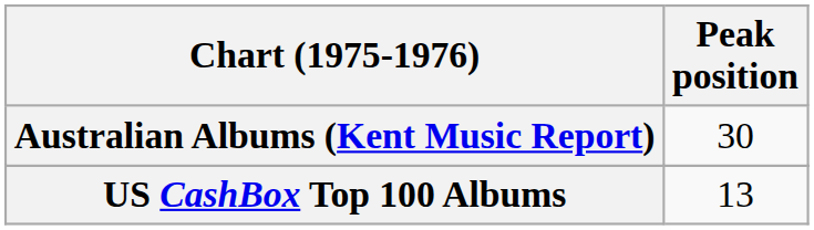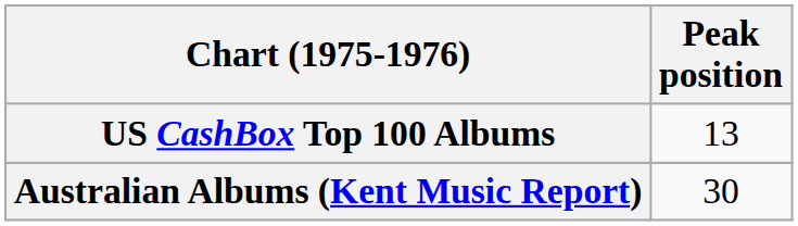rows swapped: Australian Albums (Kent Music Report) <-> US CashBox Top 100 Albums
